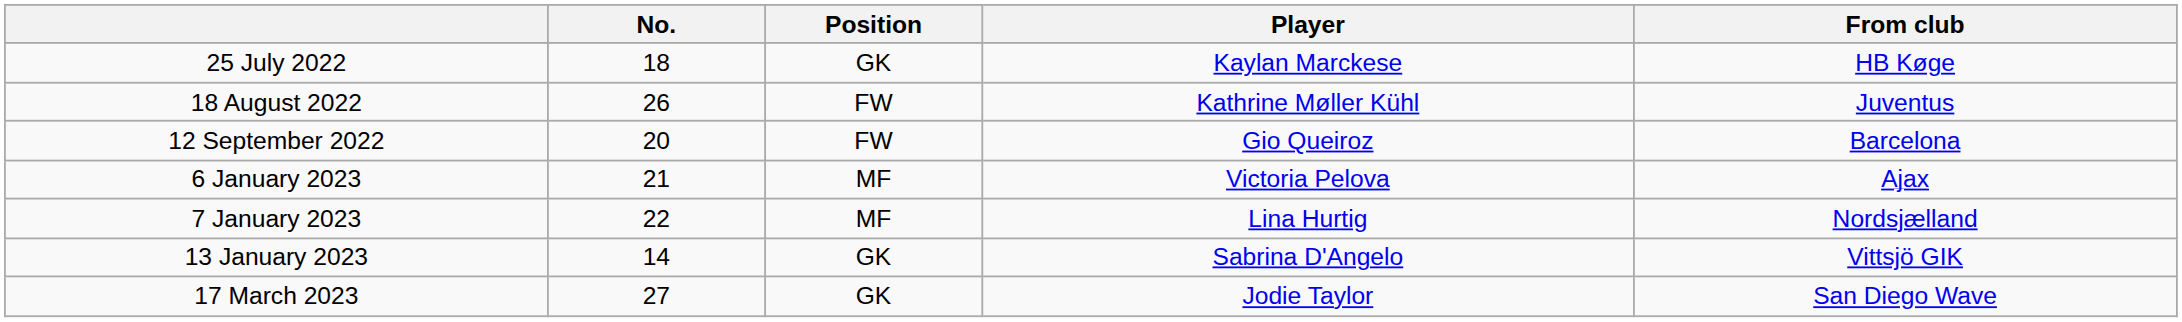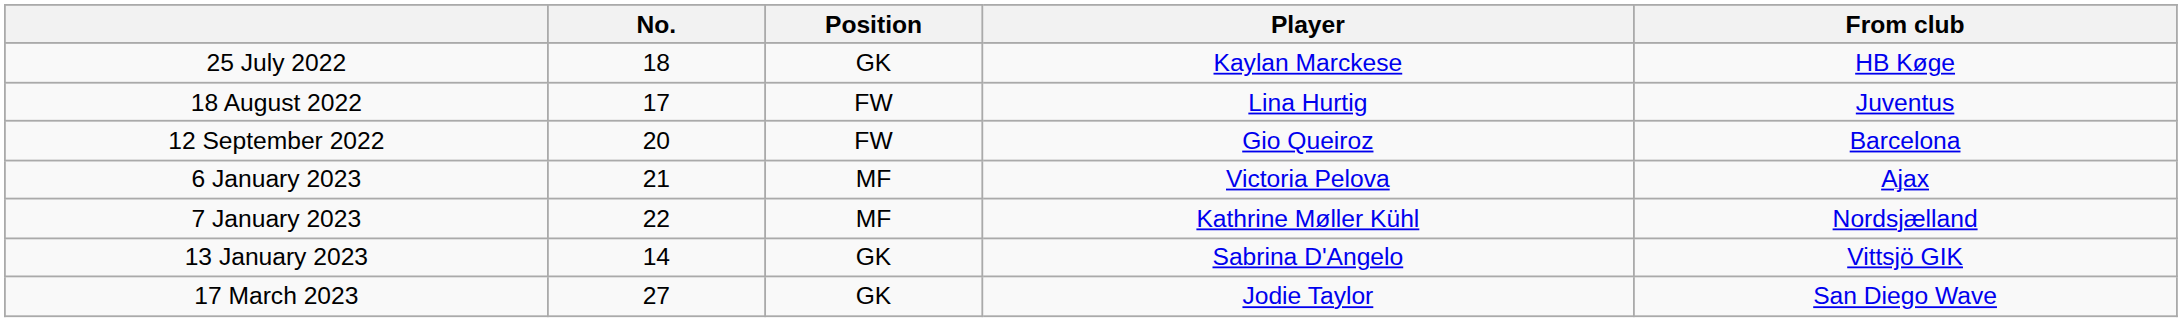18 August 2022 | No.: 26 -> 17
18 August 2022 | Player: Kathrine Møller Kühl -> Lina Hurtig
7 January 2023 | Player: Lina Hurtig -> Kathrine Møller Kühl
